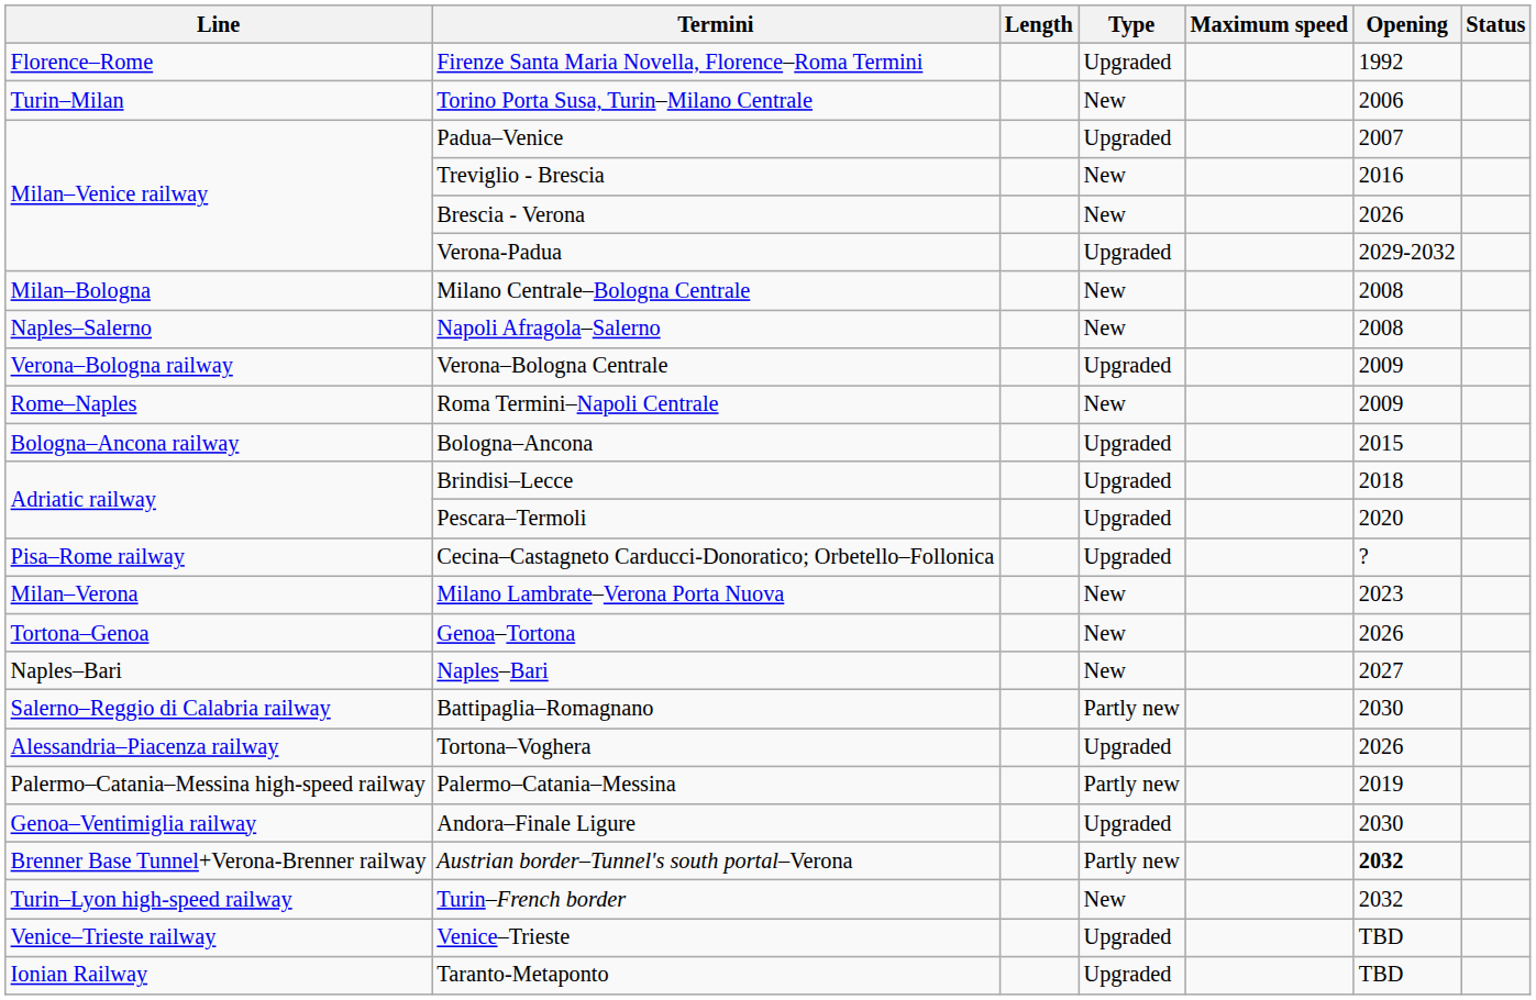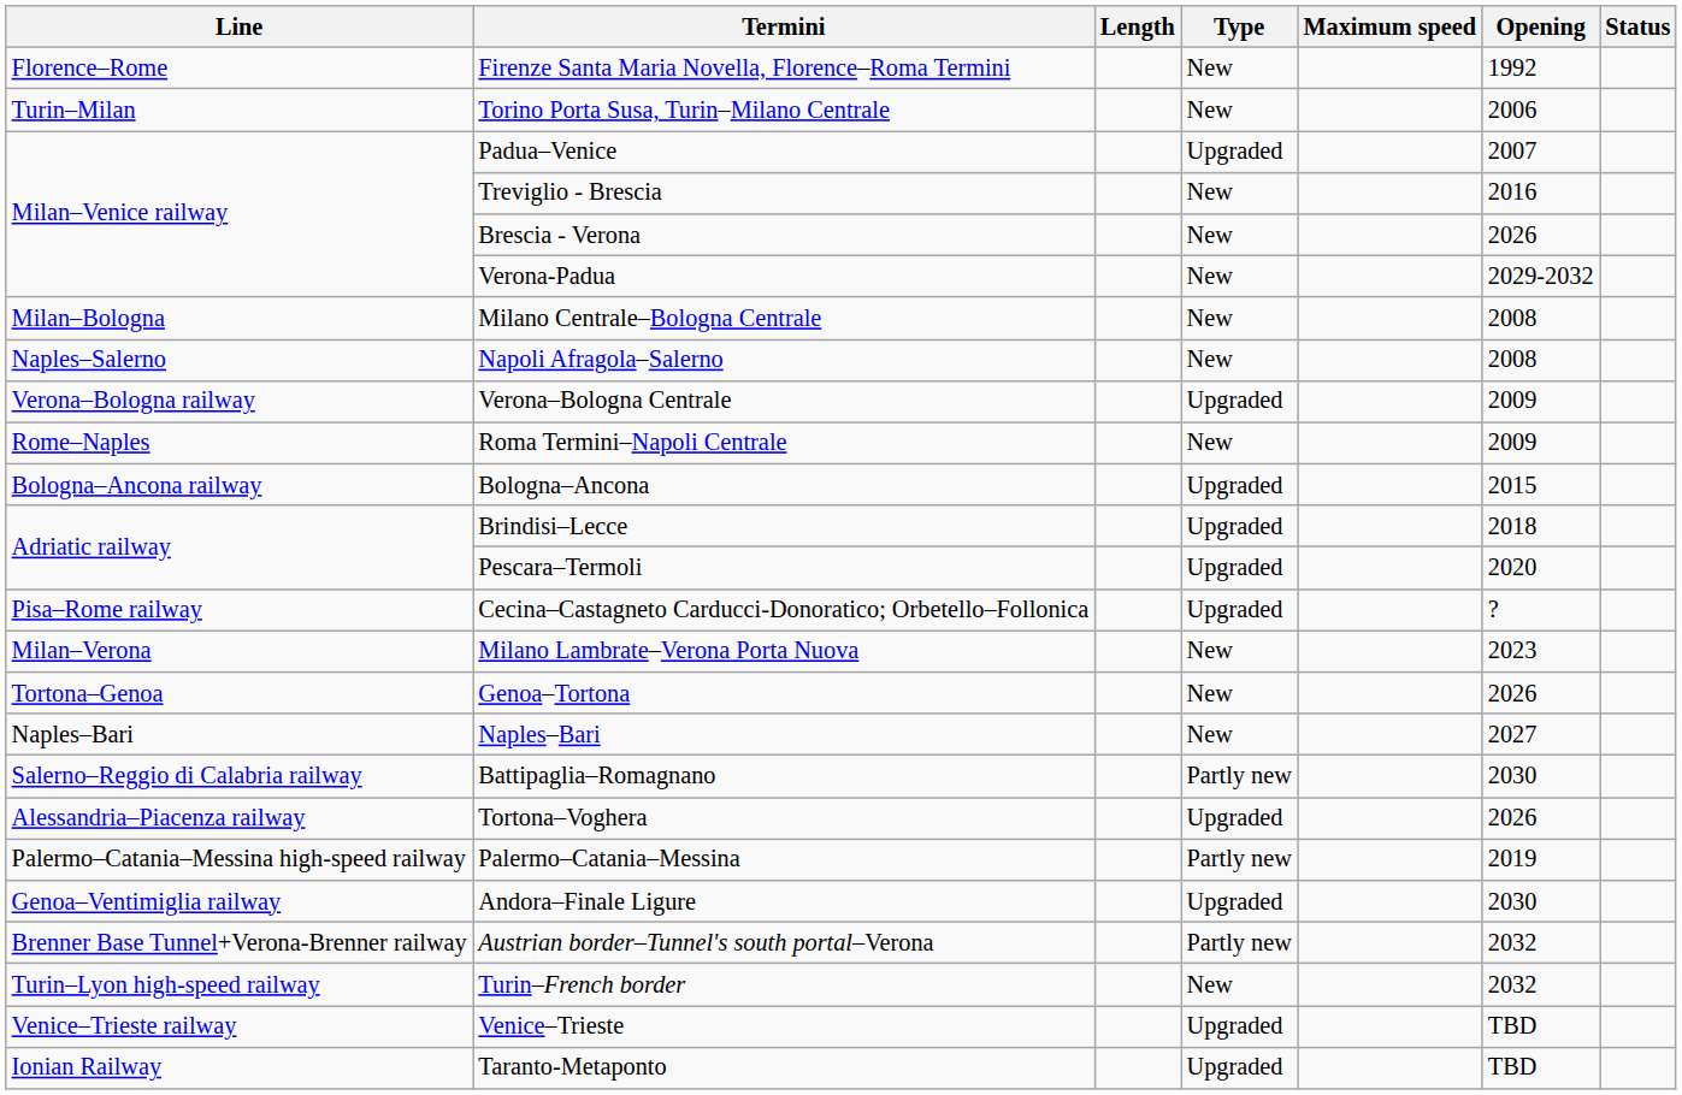Firenze Santa Maria Novella, Florence–Roma Termini | Type: Upgraded -> New
Verona-Padua | Type: Upgraded -> New
Austrian border–Tunnel's south portal–Verona | Opening: bold -> normal
